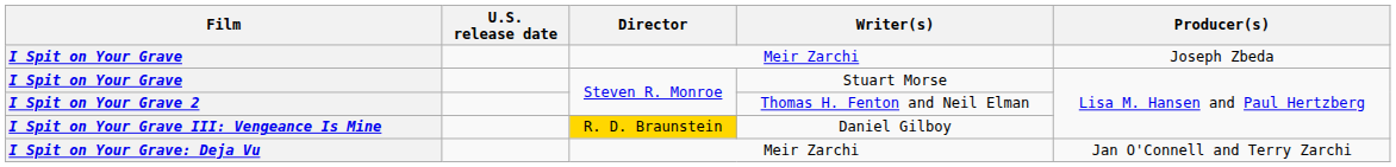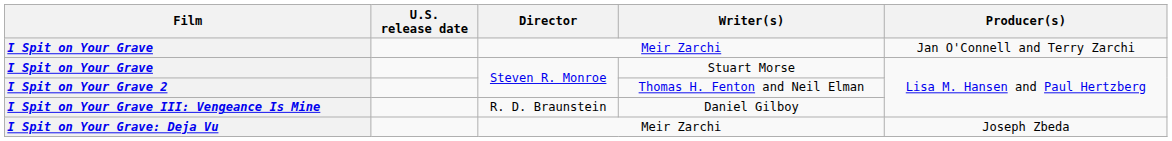I Spit on Your Grave / Meir Zarchi | Producer(s): Joseph Zbeda -> Jan O'Connell and Terry Zarchi
I Spit on Your Grave III: Vengeance Is Mine | Director: gold background -> no background
I Spit on Your Grave: Deja Vu | Producer(s): Jan O'Connell and Terry Zarchi -> Joseph Zbeda
